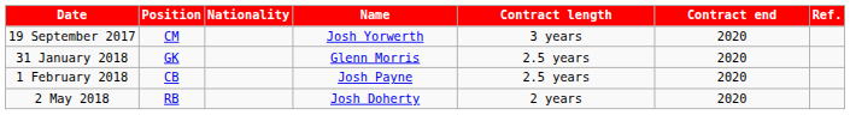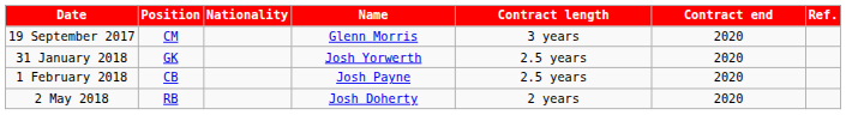19 September 2017 | Name: Josh Yorwerth -> Glenn Morris
31 January 2018 | Name: Glenn Morris -> Josh Yorwerth
